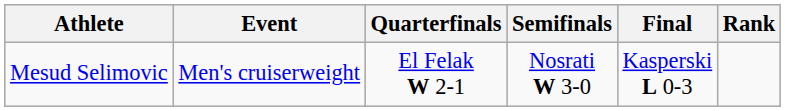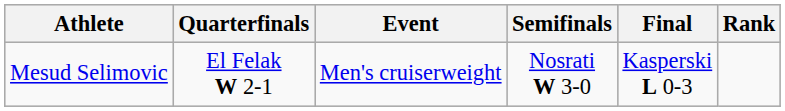columns swapped: Event <-> Quarterfinals
